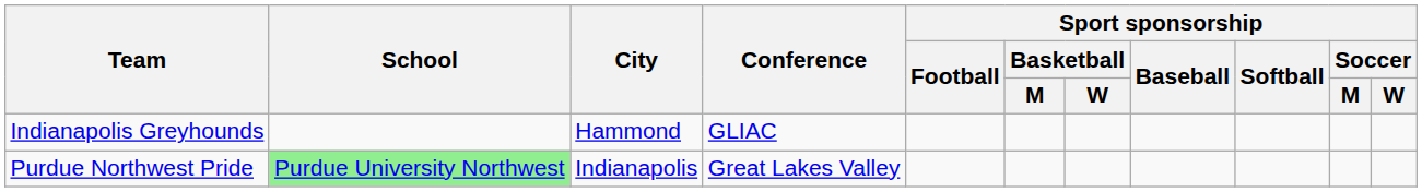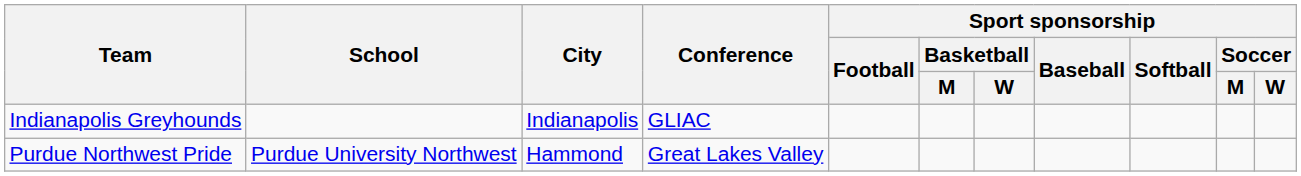Indianapolis Greyhounds | City: Hammond -> Indianapolis
Purdue Northwest Pride | School: lightgreen background -> no background
Purdue Northwest Pride | City: Indianapolis -> Hammond
